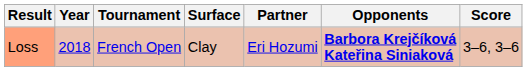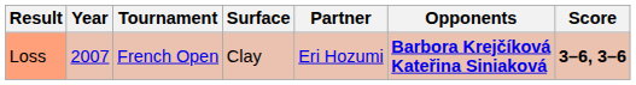Loss | Year: 2018 -> 2007
Loss | Score: normal -> bold
